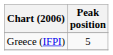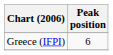Greece (IFPI) | Peak position: 5 -> 6
